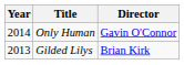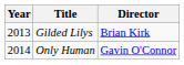rows swapped: Gilded Lilys <-> Only Human
